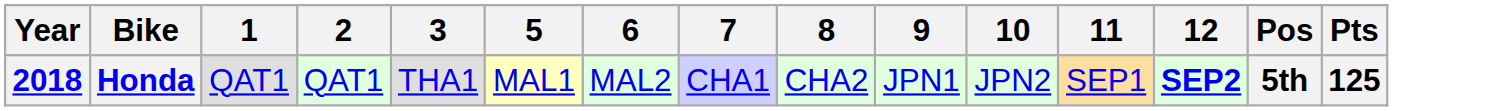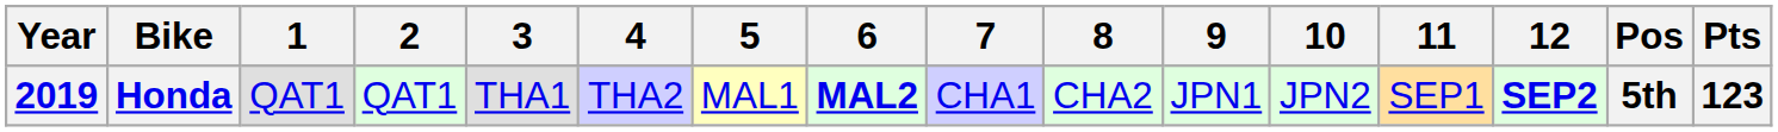+ column: 4 | THA2
Honda | Year: 2018 -> 2019
Honda | 6: normal -> bold
Honda | Pts: 125 -> 123
